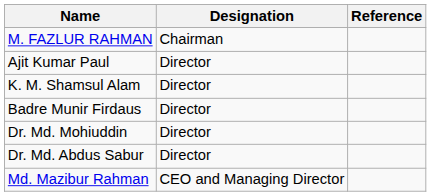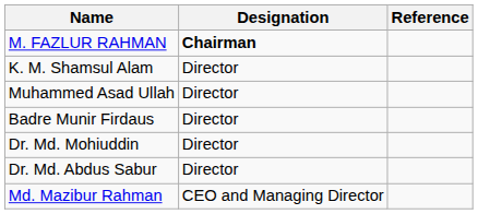M. FAZLUR RAHMAN | Designation: normal -> bold
- row: Ajit Kumar Paul | Director
+ row: Muhammed Asad Ullah | Director
